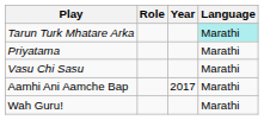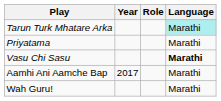columns swapped: Year <-> Role
Vasu Chi Sasu | Language: normal -> bold
